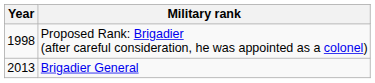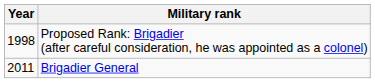Brigadier General | Year: 2013 -> 2011
